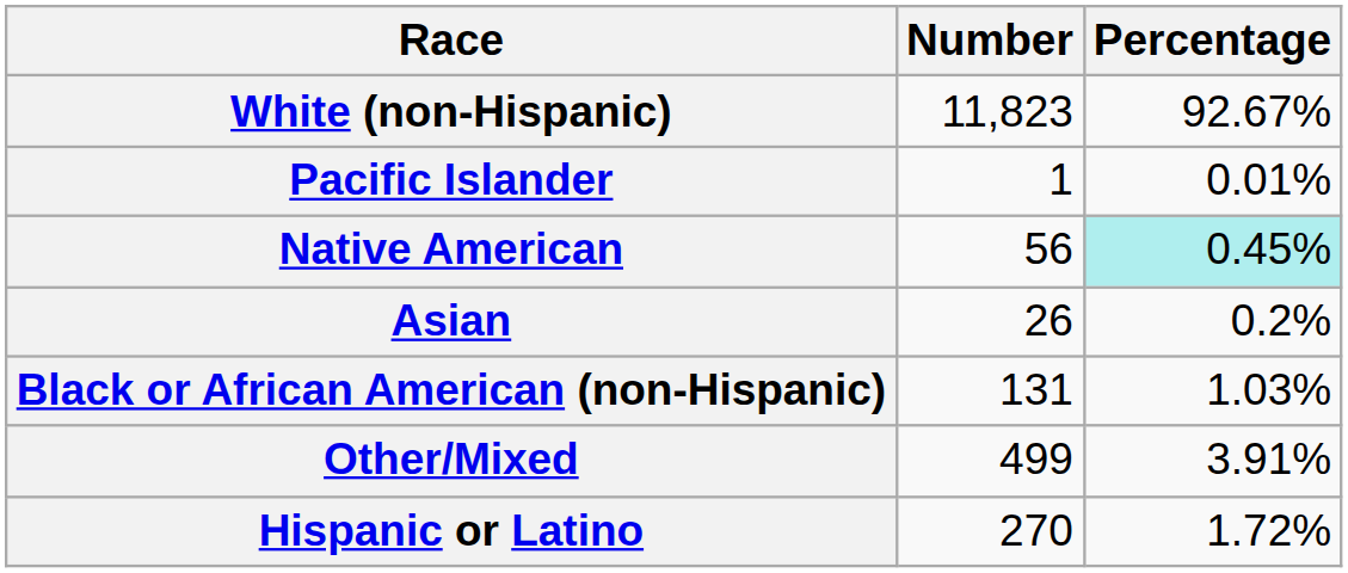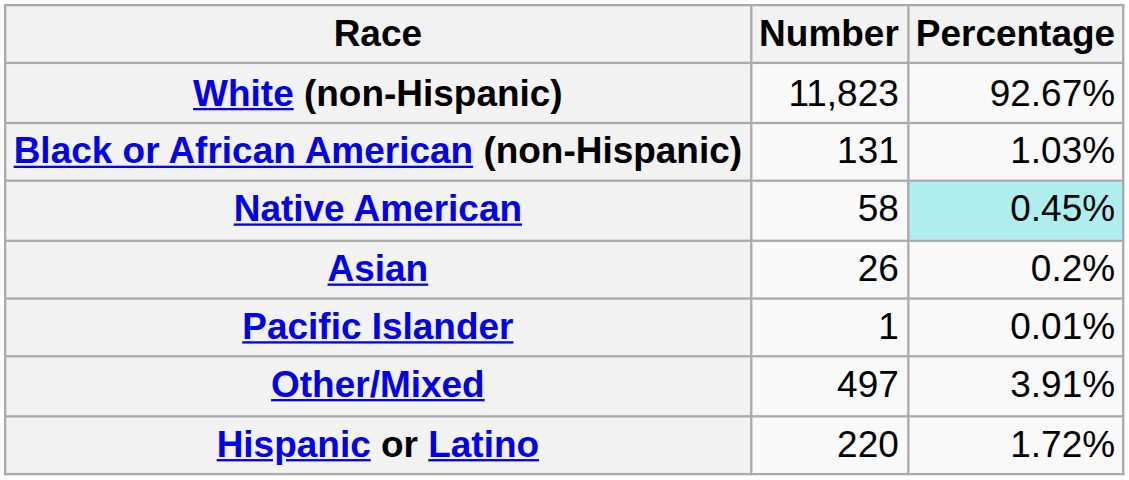rows swapped: Black or African American (non-Hispanic) <-> Pacific Islander
Native American | Number: 56 -> 58
Other/Mixed | Number: 499 -> 497
Hispanic or Latino | Number: 270 -> 220
